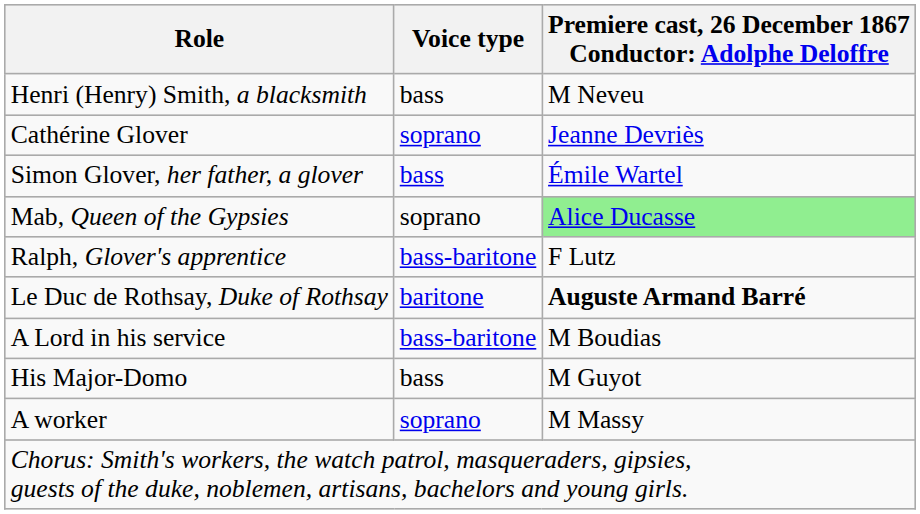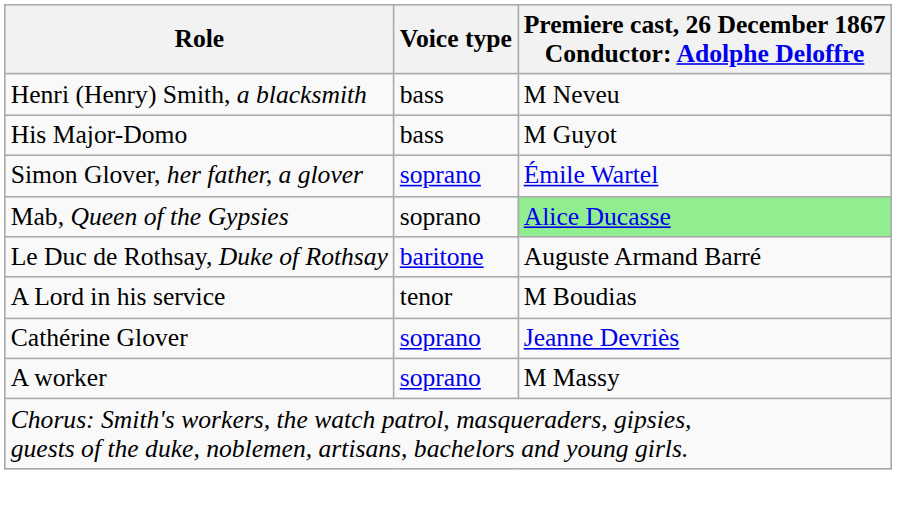rows swapped: Cathérine Glover <-> His Major-Domo
Simon Glover, her father, a glover | Voice type: bass -> soprano
- row: Ralph, Glover's apprentice | bass-baritone | F Lutz
Le Duc de Rothsay, Duke of Rothsay | column 3: bold -> normal
A Lord in his service | Voice type: bass-baritone -> tenor
